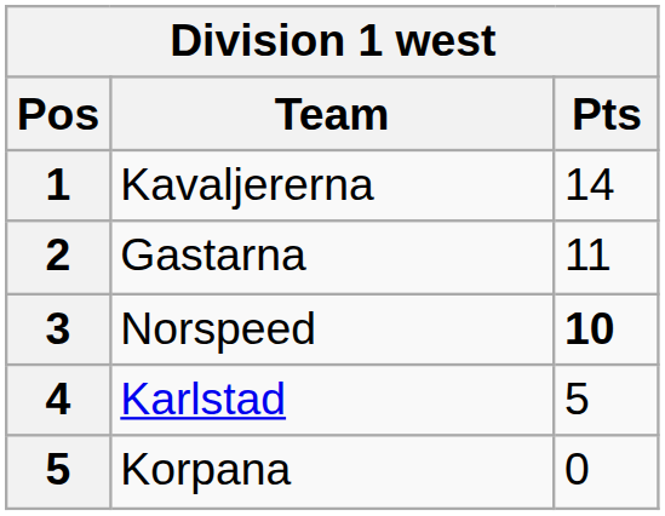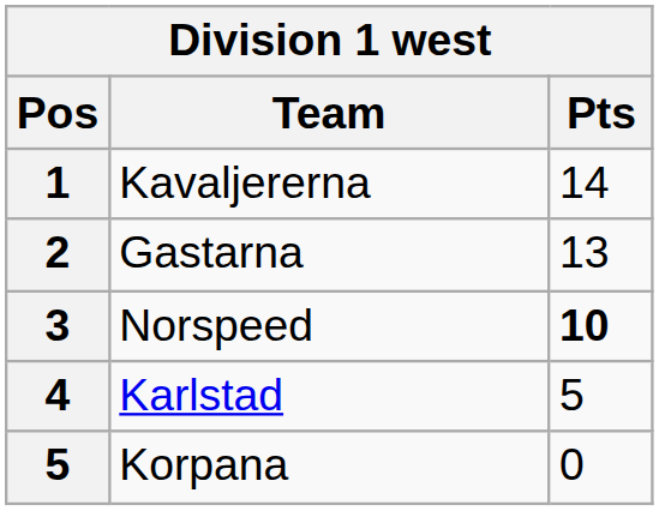Gastarna | Pts: 11 -> 13
